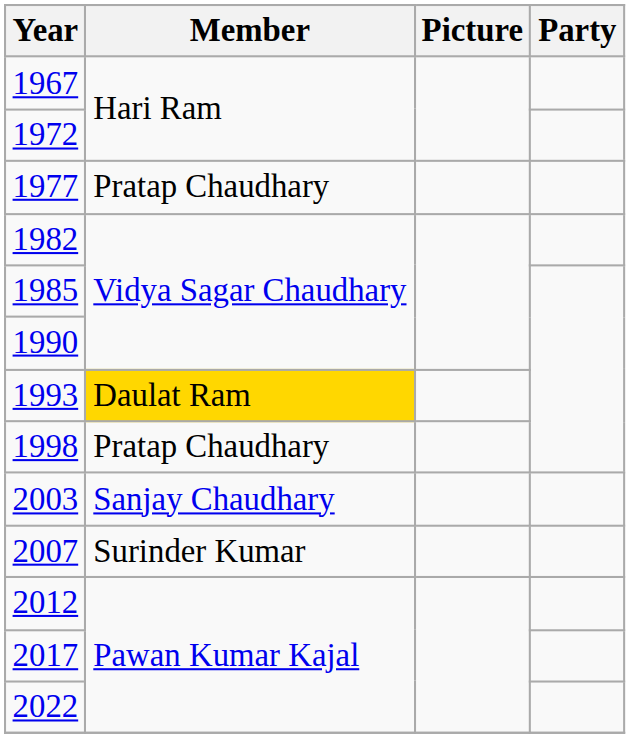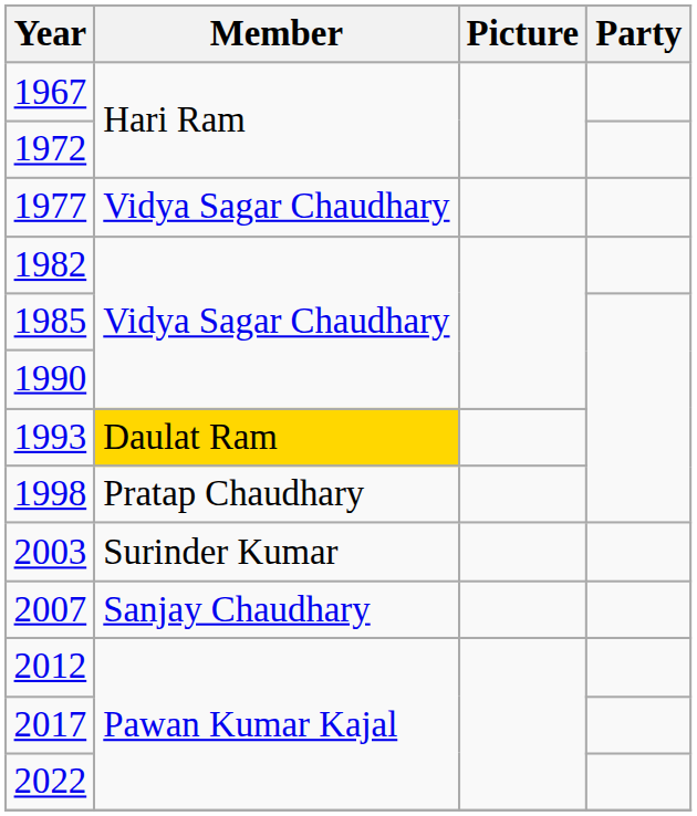1977 | Member: Pratap Chaudhary -> Vidya Sagar Chaudhary
2003 | Member: Sanjay Chaudhary -> Surinder Kumar
2007 | Member: Surinder Kumar -> Sanjay Chaudhary
